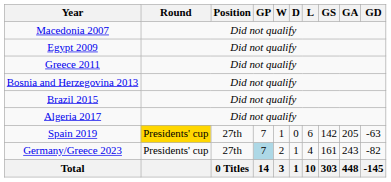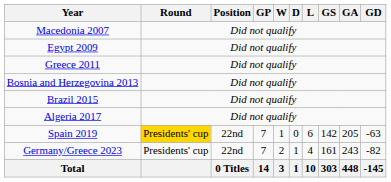Spain 2019 | Position: 27th -> 22nd
Germany/Greece 2023 | Position: 27th -> 22nd
Germany/Greece 2023 | GP: lightblue background -> no background
